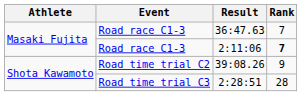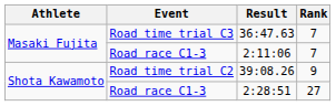36:47.63 | Event: Road race C1-3 -> Road time trial C3
2:11:06 | Rank: bold -> normal
2:28:51 | Event: Road time trial C3 -> Road race C1-3
2:28:51 | Rank: 28 -> 27
